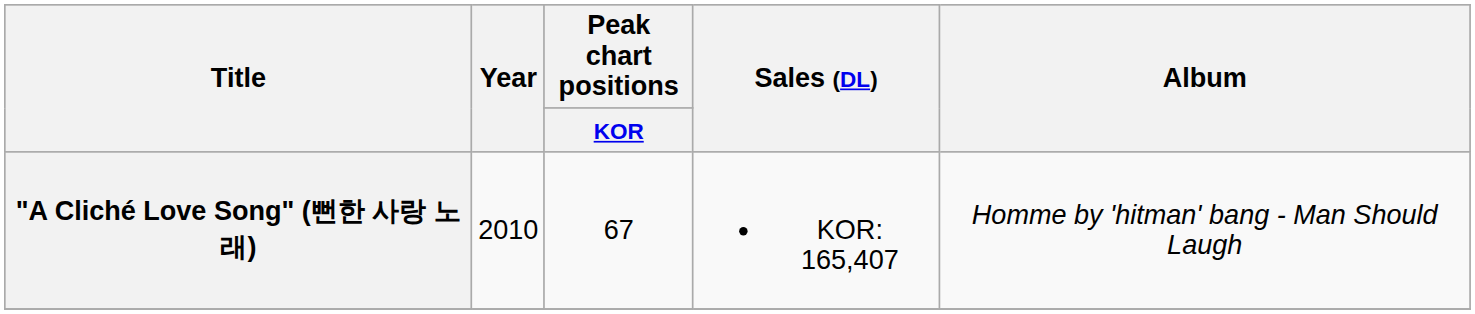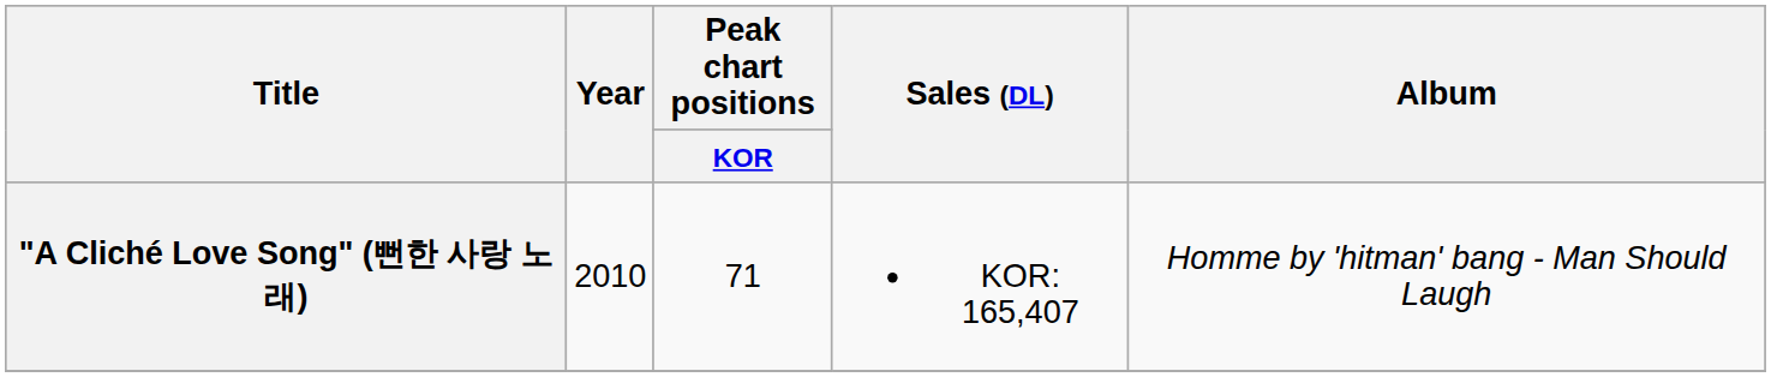"A Cliché Love Song" (뻔한 사랑 노래) | Peak chart positions / KOR: 67 -> 71
